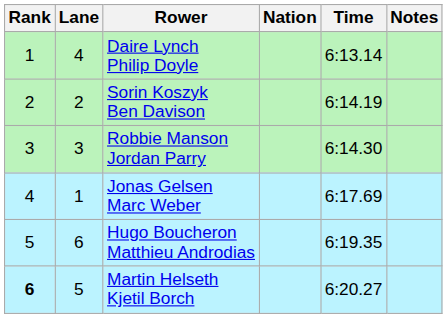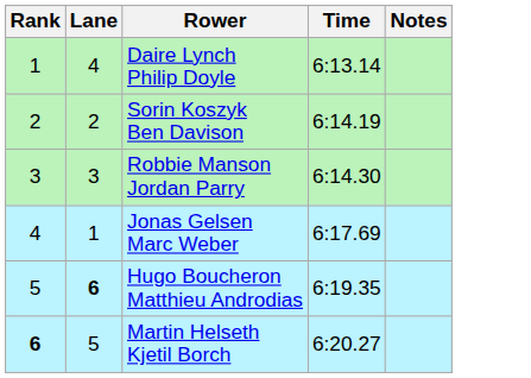- column: Nation
Hugo Boucheron Matthieu Androdias | Lane: normal -> bold
